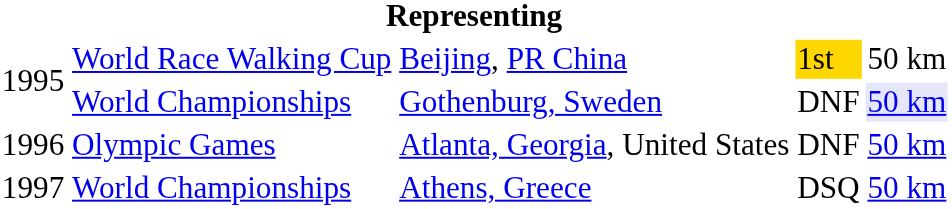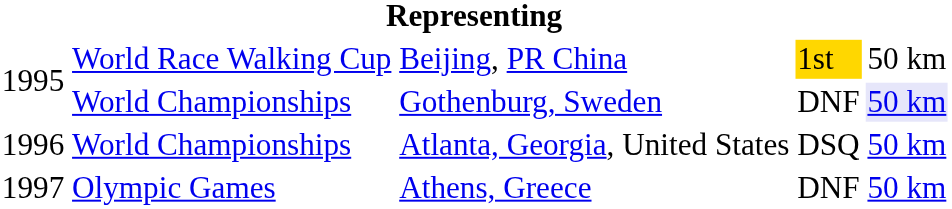Atlanta, Georgia, United States | column 2: Olympic Games -> World Championships
Atlanta, Georgia, United States | column 4: DNF -> DSQ
Athens, Greece | column 2: World Championships -> Olympic Games
Athens, Greece | column 4: DSQ -> DNF
